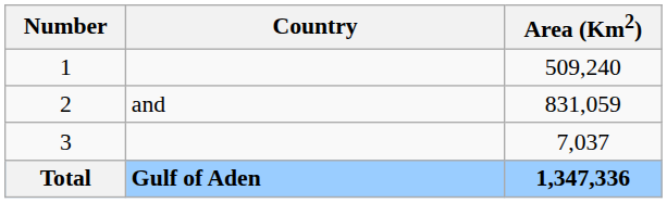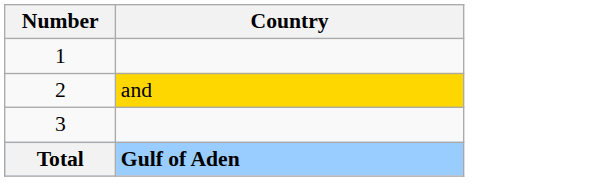- column: Area (Km2) | 509,240 | 831,059 | 7,037 | 1,347,336
2 | Country: no background -> gold background
